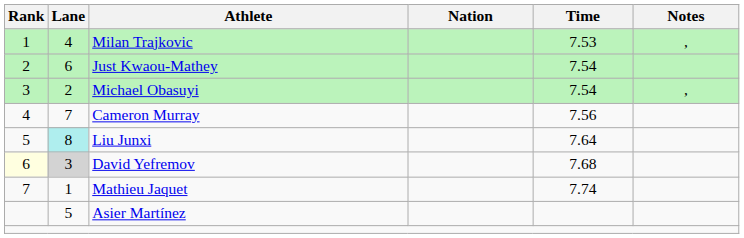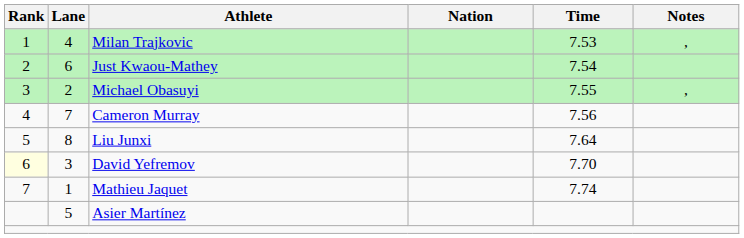Michael Obasuyi | Time: 7.54 -> 7.55
Liu Junxi | Lane: paleturquoise background -> no background
David Yefremov | Lane: lightgrey background -> no background
David Yefremov | Time: 7.68 -> 7.70
